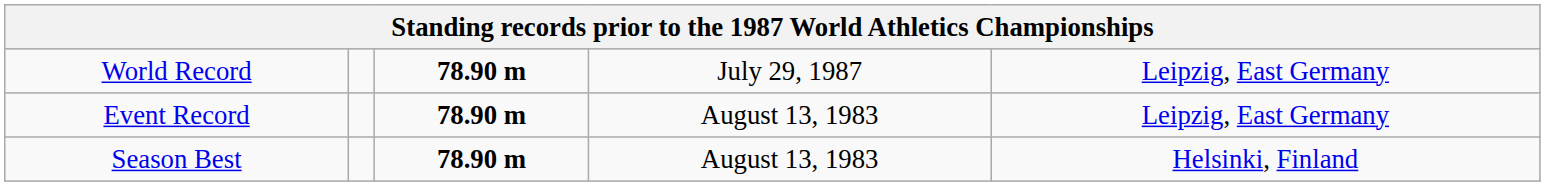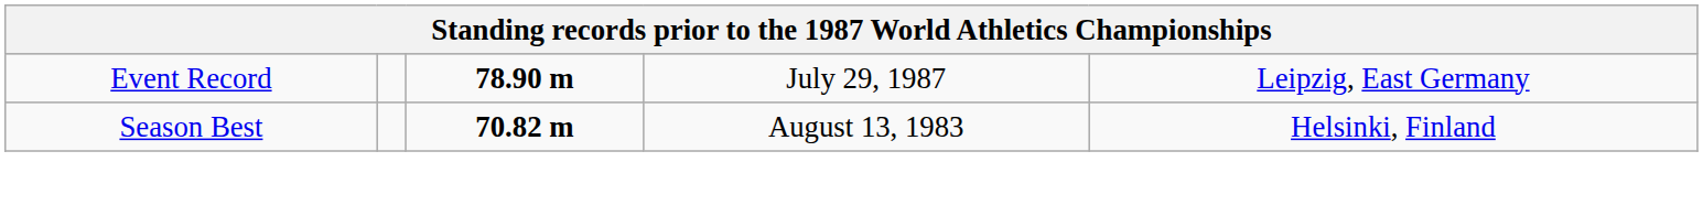- row: World Record | 78.90 m | July 29, 1987 | Leipzig, East Germany
Event Record | column 4: August 13, 1983 -> July 29, 1987
Season Best | column 3: 78.90 m -> 70.82 m
